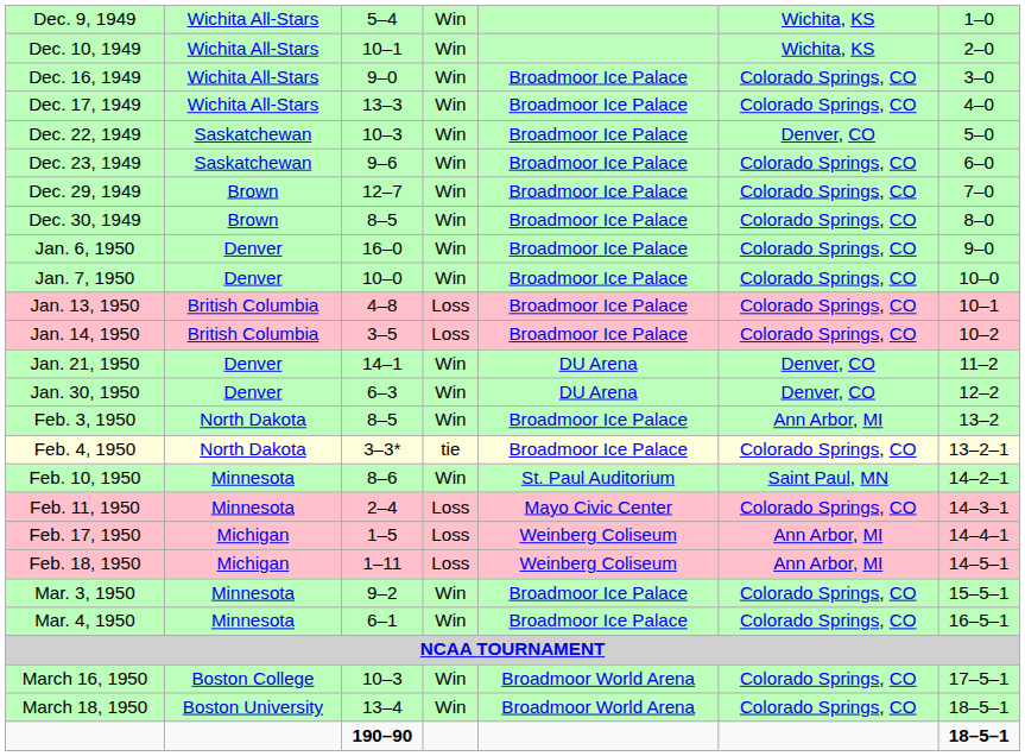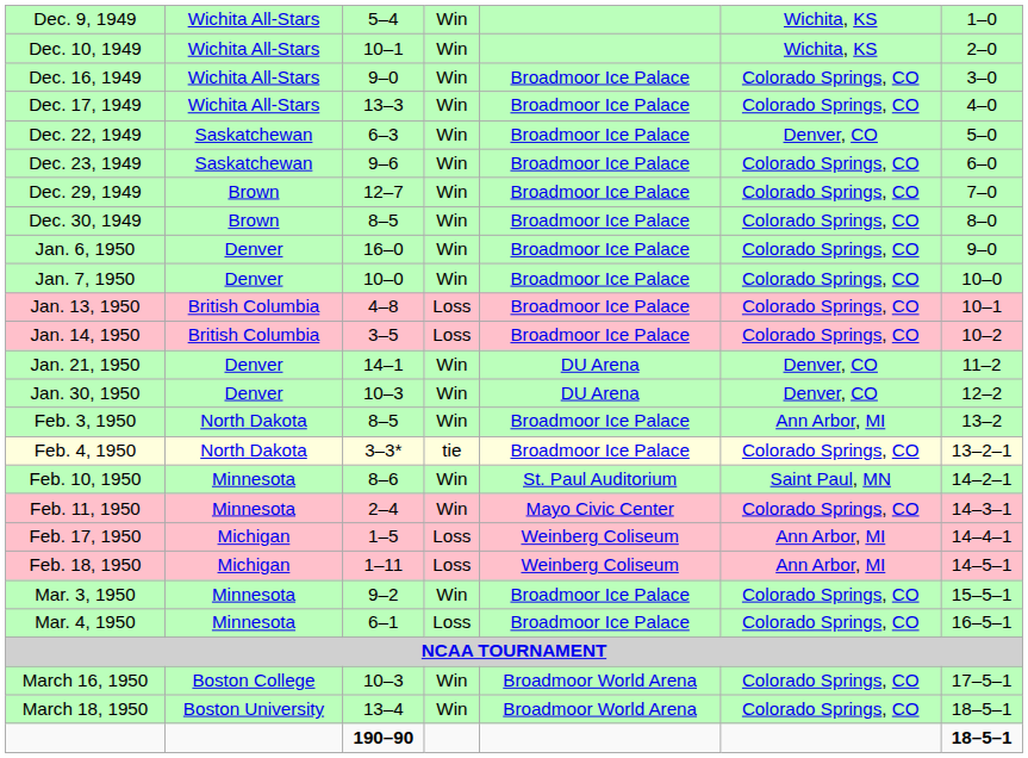Dec. 22, 1949 | column 3: 10–3 -> 6–3
Jan. 30, 1950 | column 3: 6–3 -> 10–3
Feb. 11, 1950 | column 4: Loss -> Win
Mar. 4, 1950 | column 4: Win -> Loss
